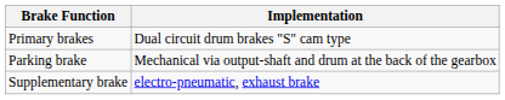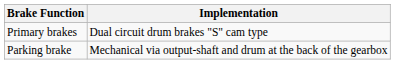- row: Supplementary brake | electro-pneumatic, exhaust brake
